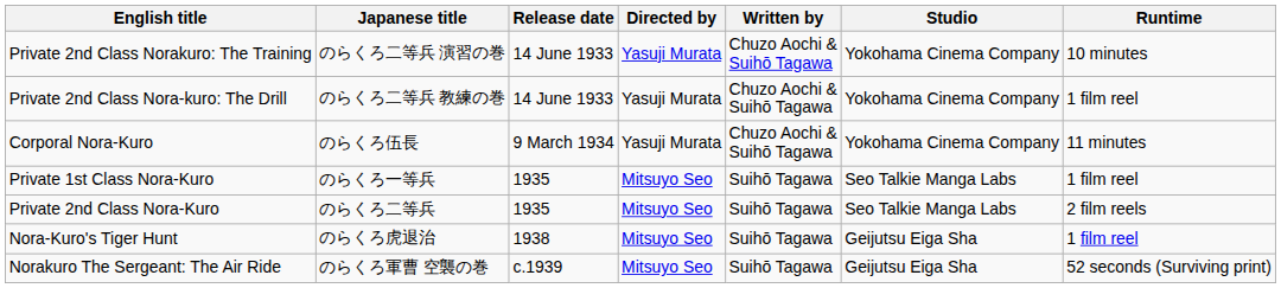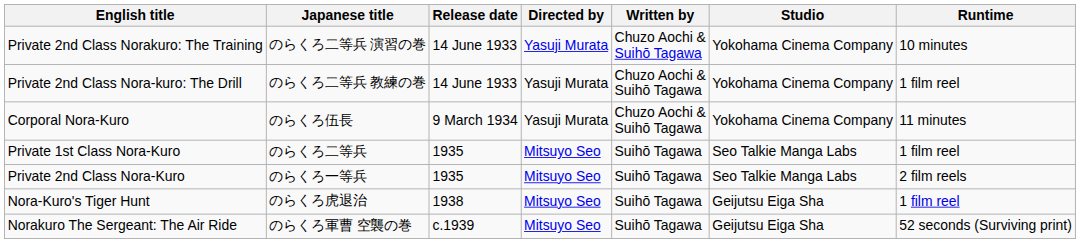Private 1st Class Nora-Kuro | Japanese title: のらくろ一等兵 -> のらくろ二等兵
Private 2nd Class Nora-Kuro | Japanese title: のらくろ二等兵 -> のらくろ一等兵
